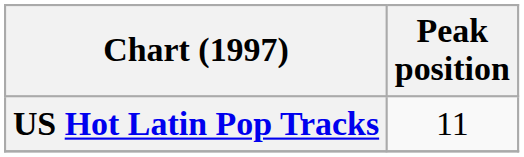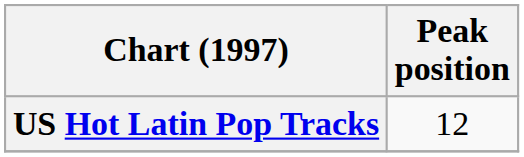US Hot Latin Pop Tracks | Peak position: 11 -> 12
